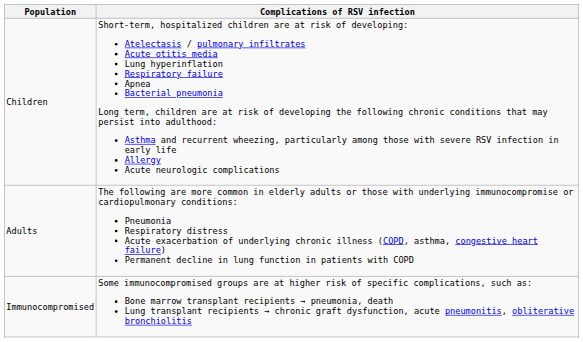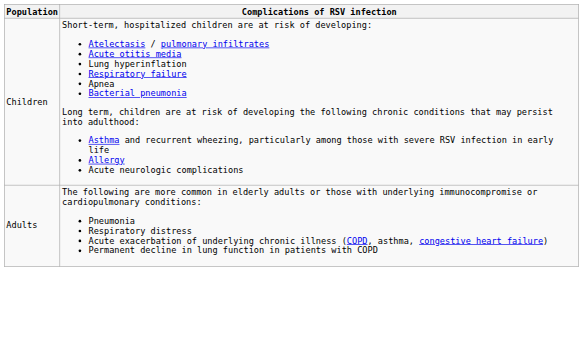- row: Immunocompromised | Some immunocompromised groups are at higher risk of specific complications, such as: Bone marrow transplant recipients → pneumonia, death Lung transplant recipients → chronic graft dysfunction, acute pneumonitis, obliterative bronchiolitis
